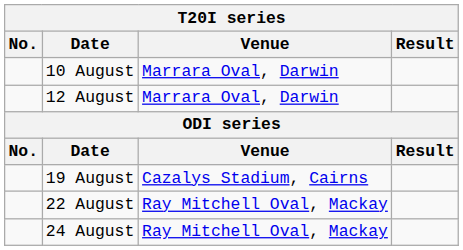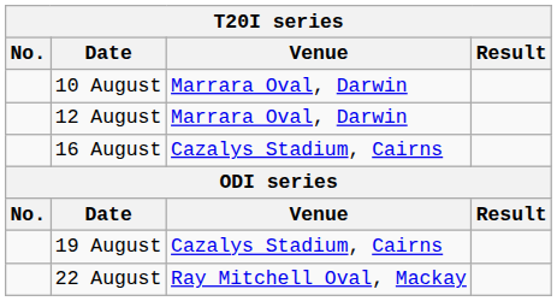+ row: 16 August | Cazalys Stadium, Cairns
- row: 24 August | Ray Mitchell Oval, Mackay
